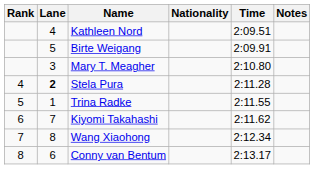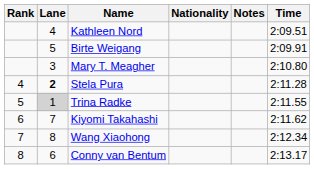columns swapped: Time <-> Notes
Trina Radke | Lane: no background -> lightgrey background
